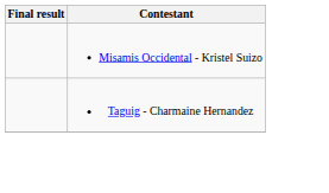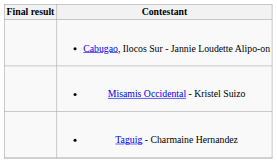+ row: Cabugao, Ilocos Sur - Jannie Loudette Alipo-on
